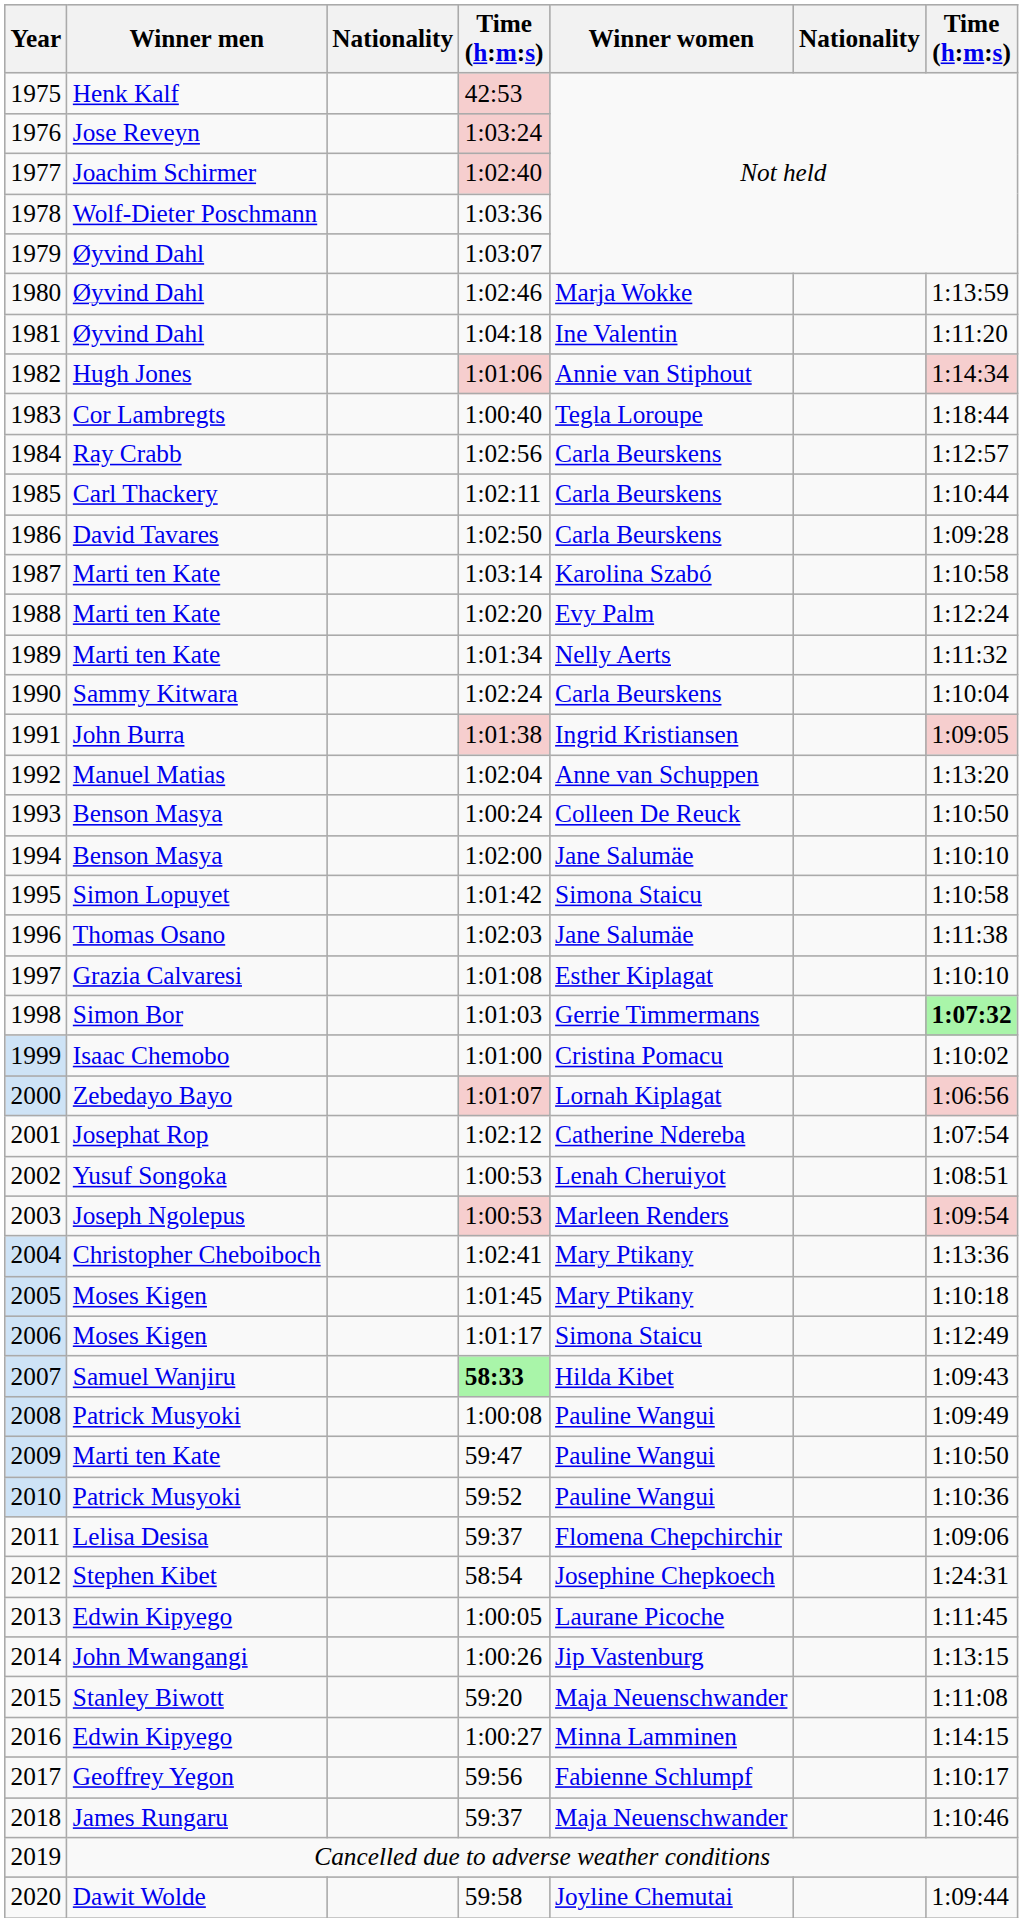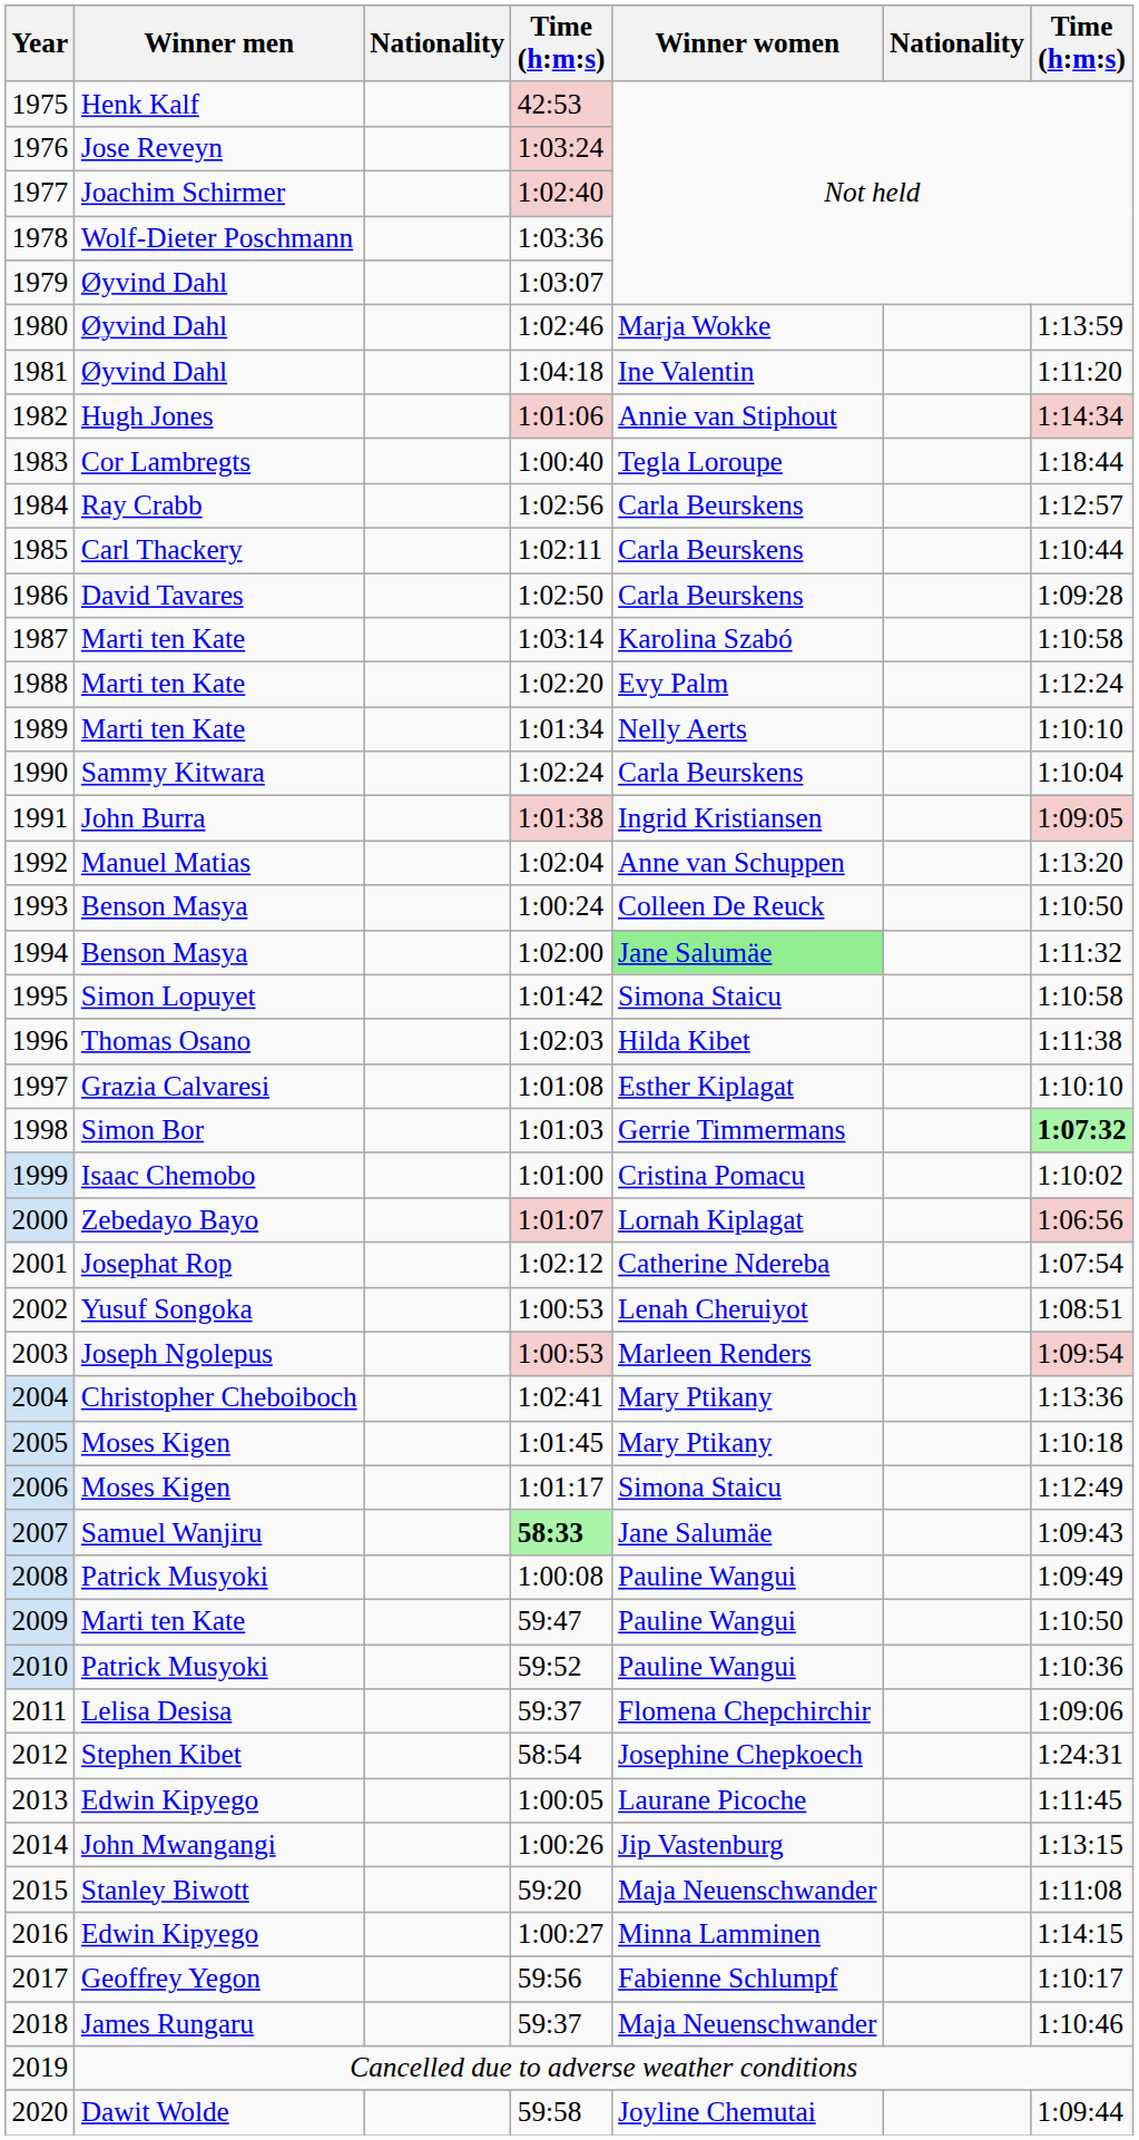1989 | column 7: 1:11:32 -> 1:10:10
1994 | Winner women: no background -> lightgreen background
1994 | column 7: 1:10:10 -> 1:11:32
1996 | Winner women: Jane Salumäe -> Hilda Kibet
2007 | Winner women: Hilda Kibet -> Jane Salumäe
